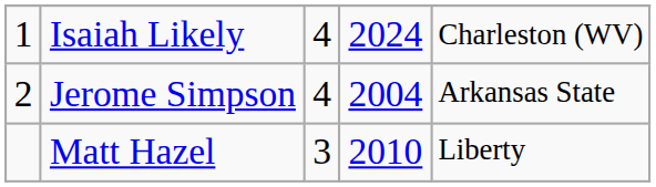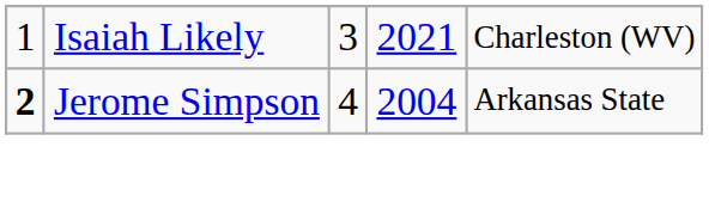Isaiah Likely | column 3: 4 -> 3
Isaiah Likely | column 4: 2024 -> 2021
Jerome Simpson | column 1: normal -> bold
- row: Matt Hazel | 3 | 2010 | Liberty
